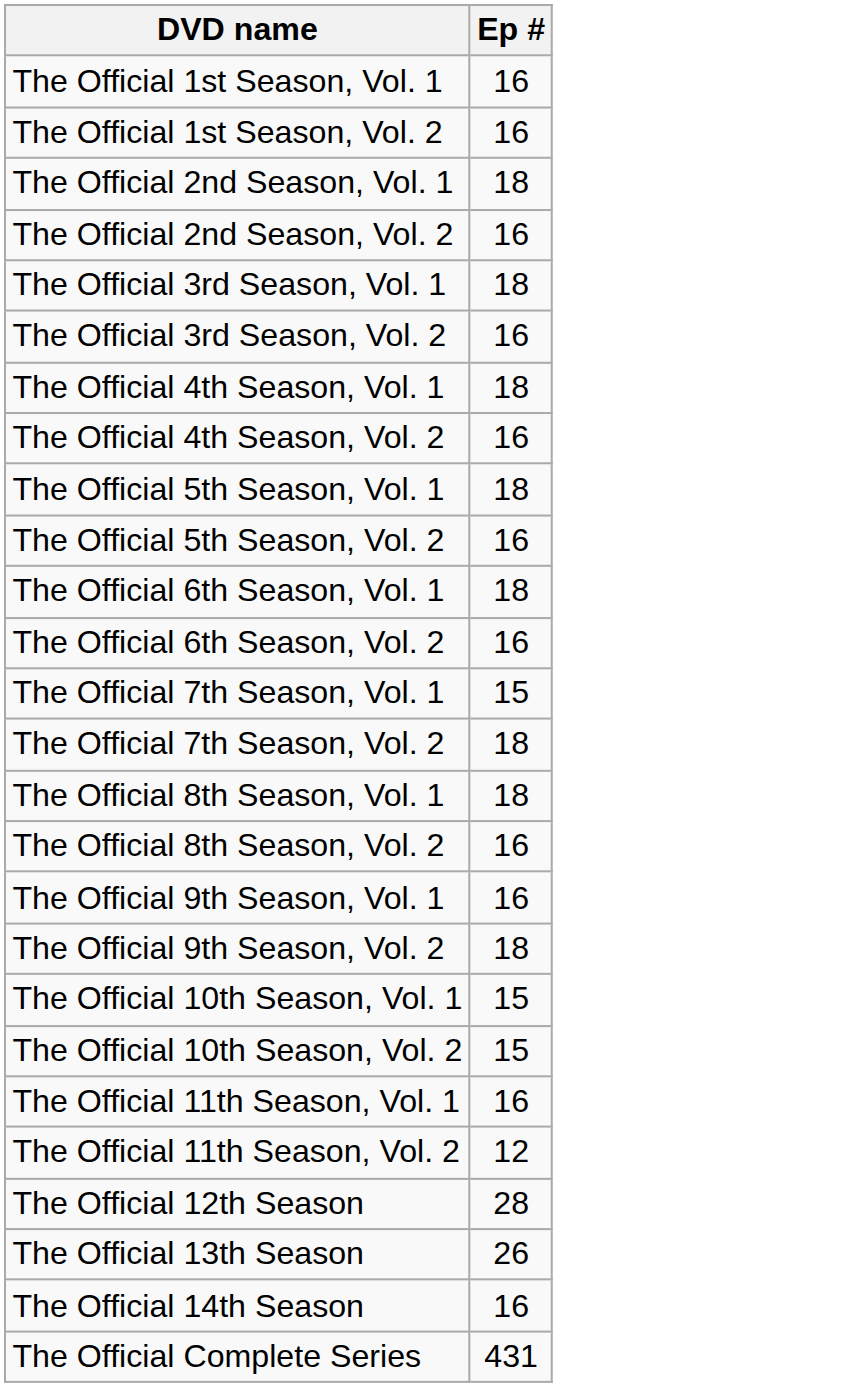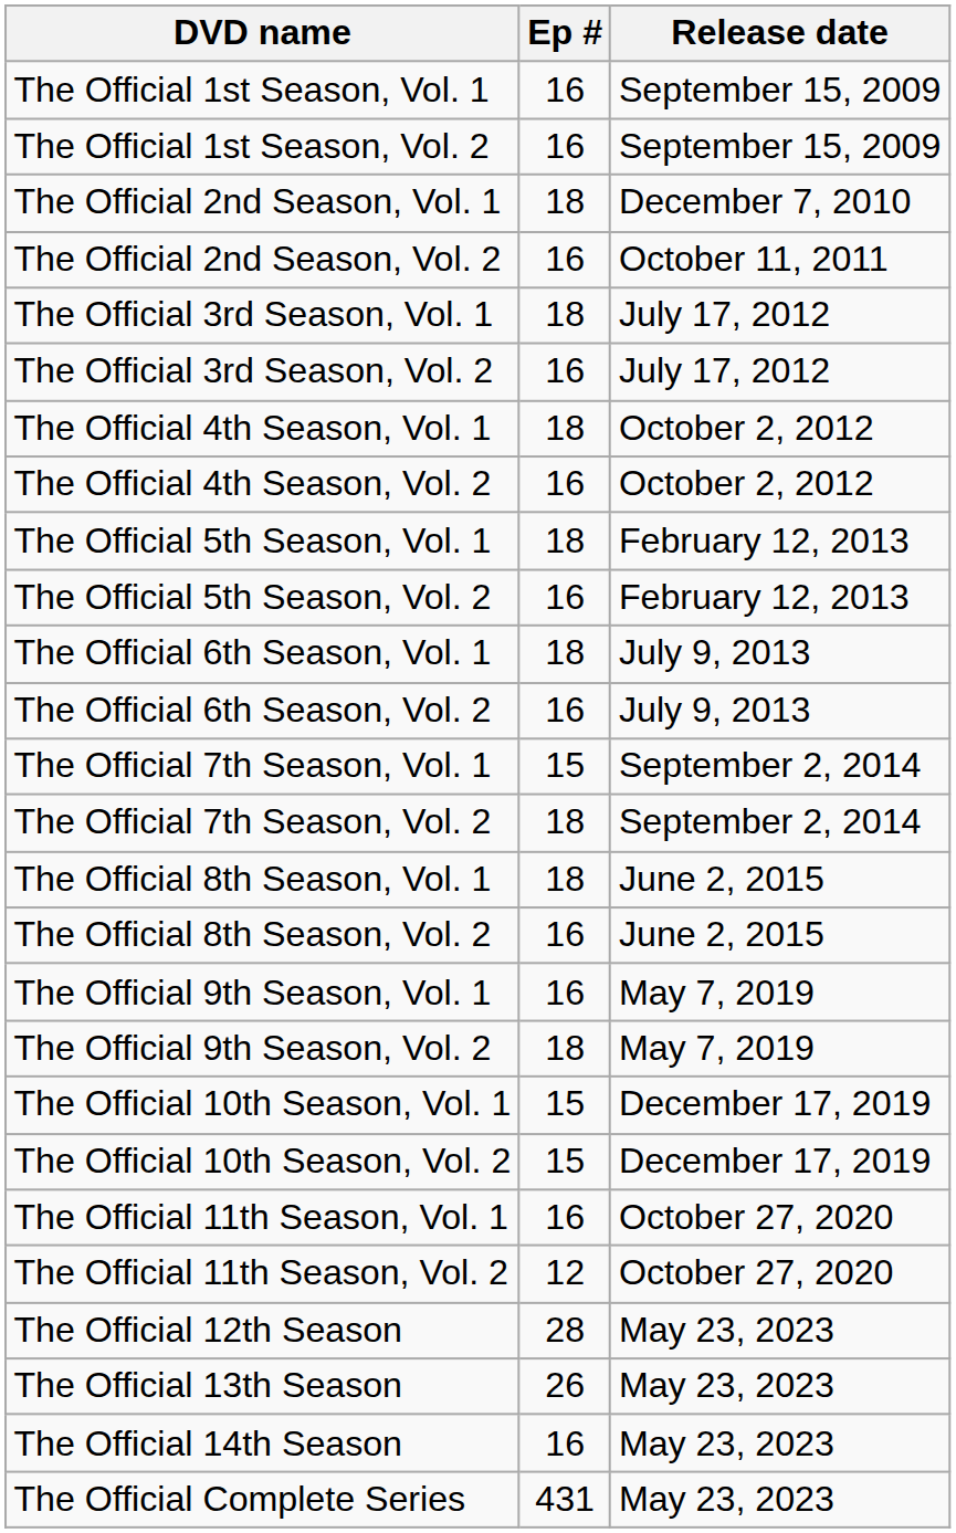+ column: Release date | September 15, 2009 | September 15, 2009 | December 7, 2010 | October 11, 2011 | July 17, 2012 | July 17, 2012 | October 2, 2012 | October 2, 2012 | February 12, 2013 | February 12, 2013 | July 9, 2013 | July 9, 2013 | September 2, 2014 | September 2, 2014 | June 2, 2015 | June 2, 2015 | May 7, 2019 | May 7, 2019 | December 17, 2019 | December 17, 2019 | October 27, 2020 | October 27, 2020 | May 23, 2023 | May 23, 2023 | May 23, 2023 | May 23, 2023
